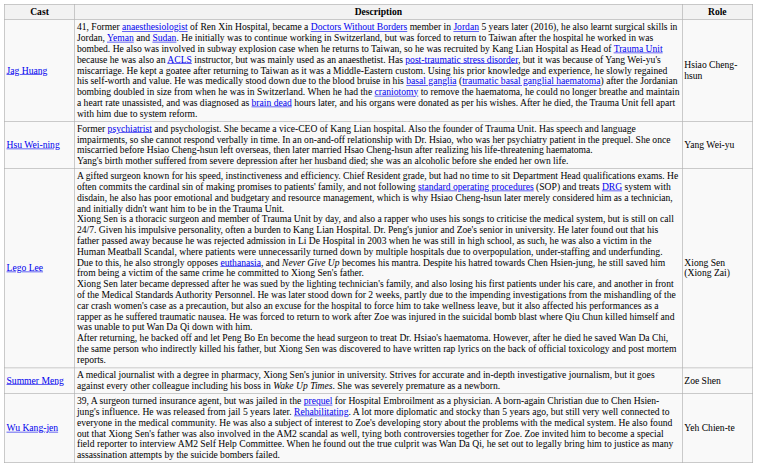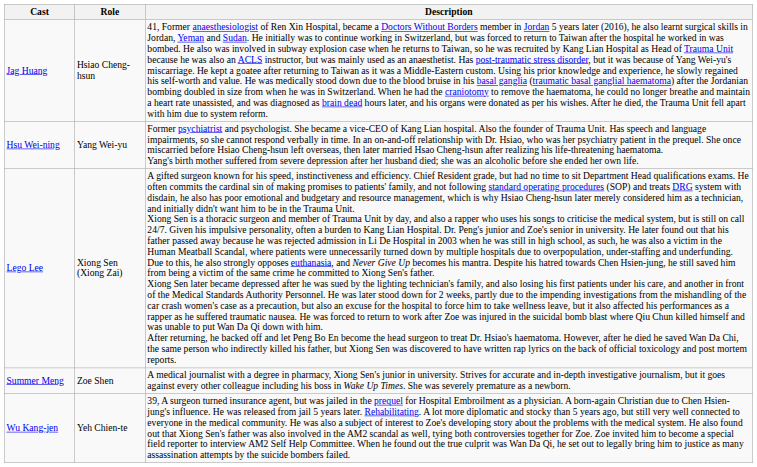columns swapped: Role <-> Description
